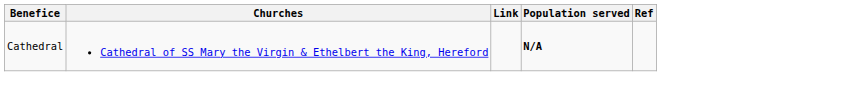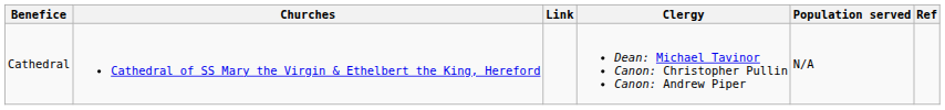+ column: Clergy | Dean: Michael Tavinor Canon: Christopher Pullin Canon: Andrew Piper
Cathedral | Population served: bold -> normal
